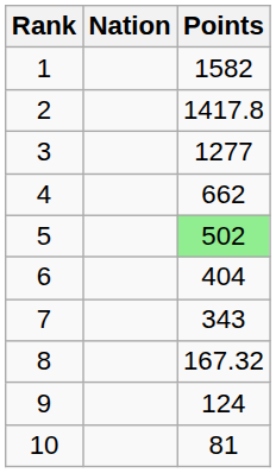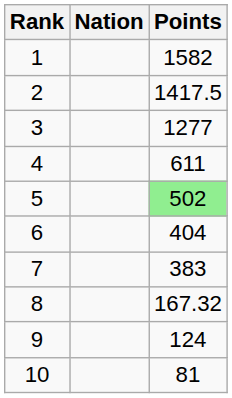2 | Points: 1417.8 -> 1417.5
4 | Points: 662 -> 611
7 | Points: 343 -> 383
